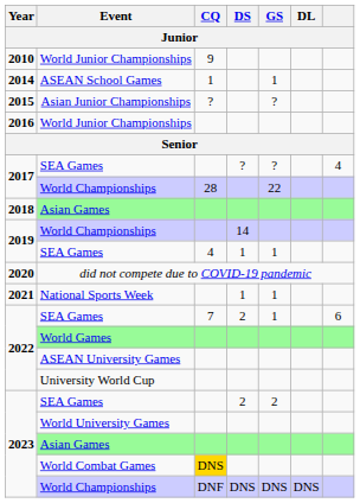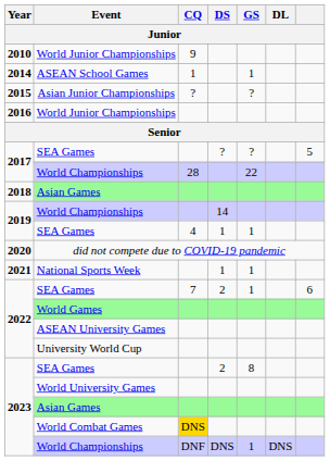2017 / SEA Games | column 7: 4 -> 5
2023 / SEA Games | GS: 2 -> 8
2023 / World Championships | GS: DNS -> 1
